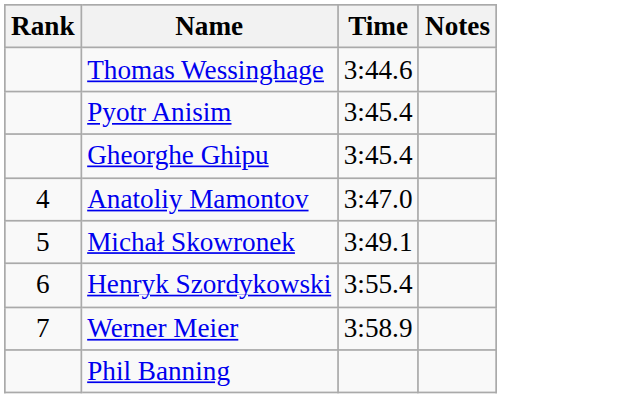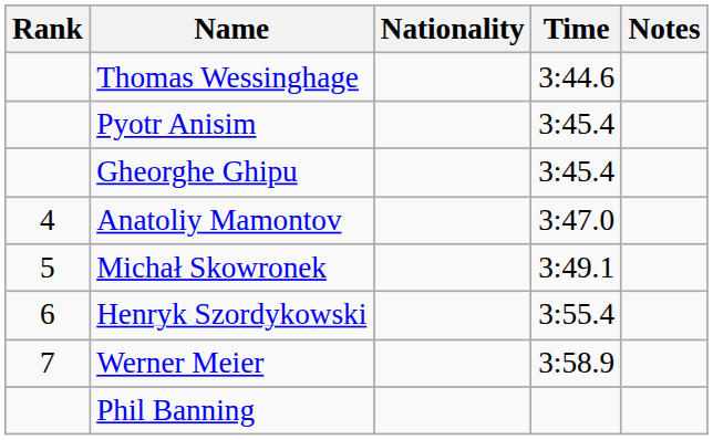+ column: Nationality
